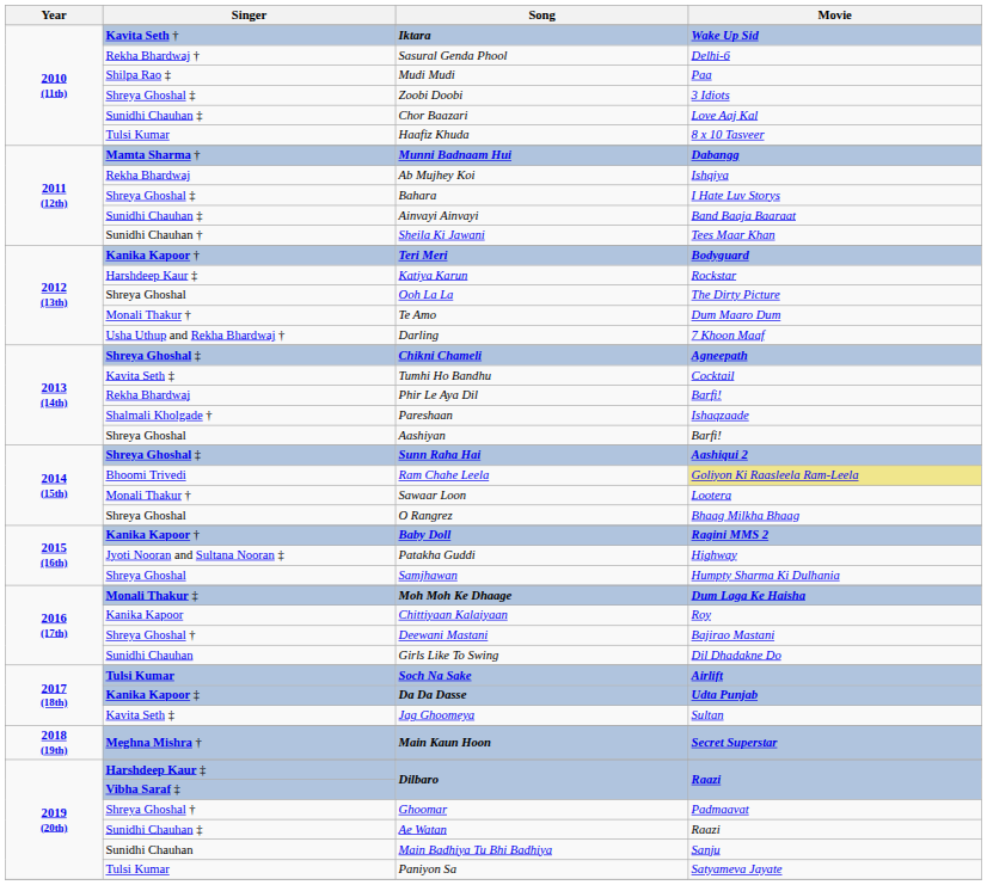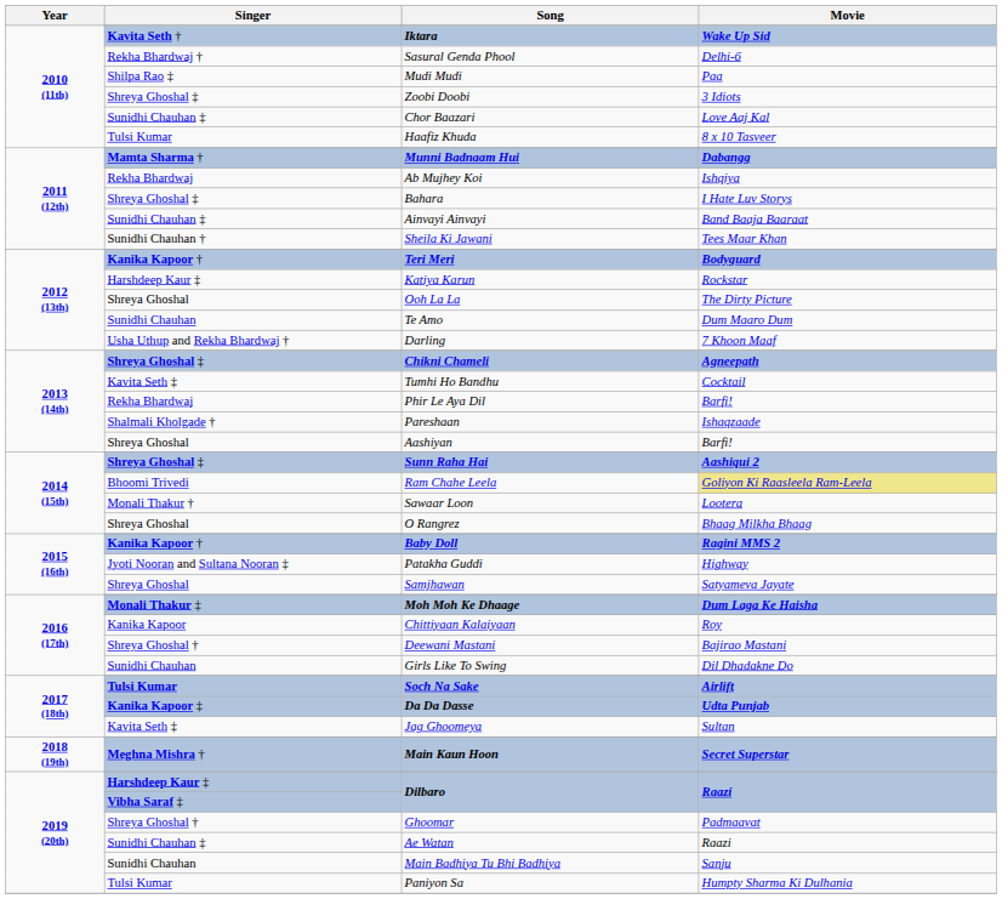Te Amo | Singer: Monali Thakur † -> Sunidhi Chauhan
Samjhawan | Movie: Humpty Sharma Ki Dulhania -> Satyameva Jayate
Paniyon Sa | Movie: Satyameva Jayate -> Humpty Sharma Ki Dulhania
